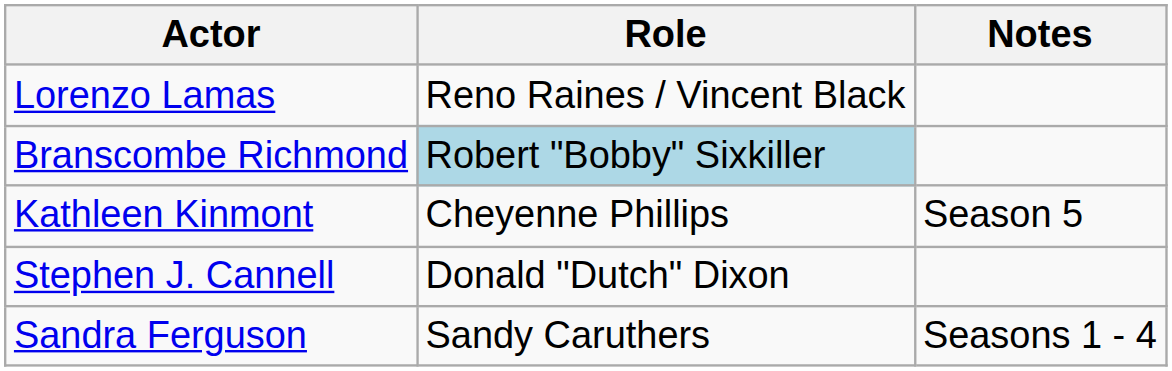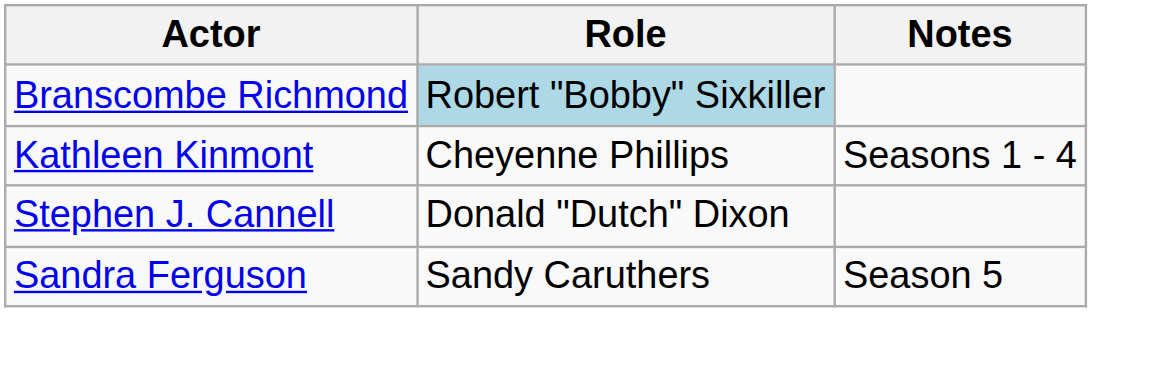- row: Lorenzo Lamas | Reno Raines / Vincent Black
Kathleen Kinmont | Notes: Season 5 -> Seasons 1 - 4
Sandra Ferguson | Notes: Seasons 1 - 4 -> Season 5
